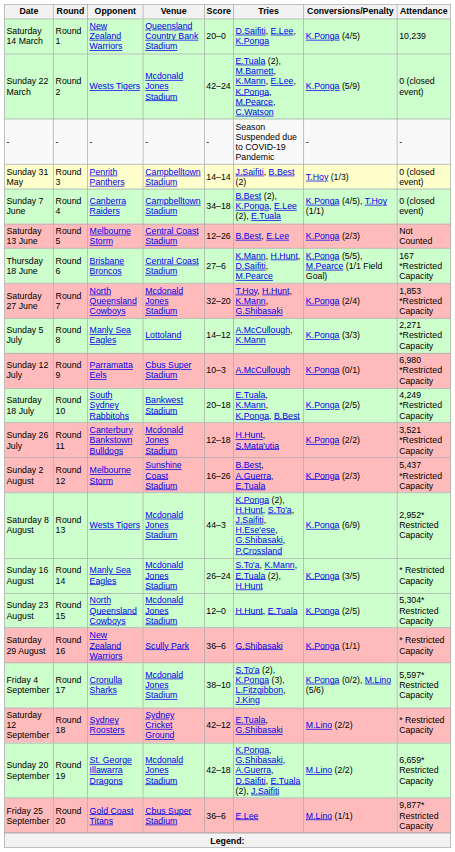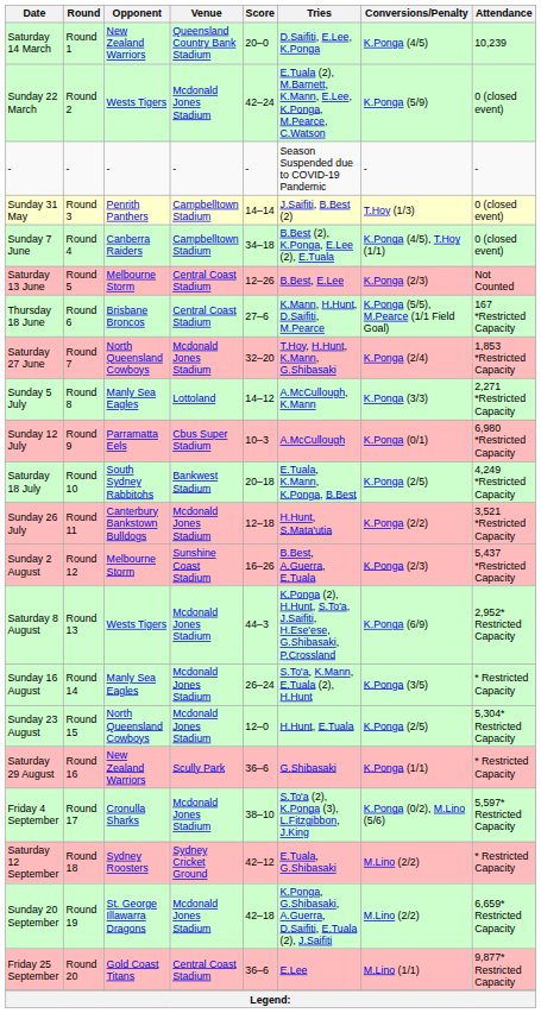Friday 25 September | Venue: Cbus Super Stadium -> Central Coast Stadium
